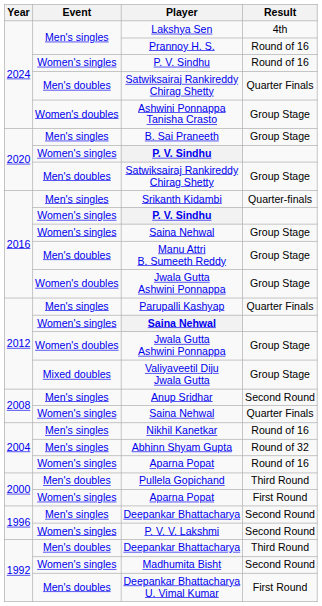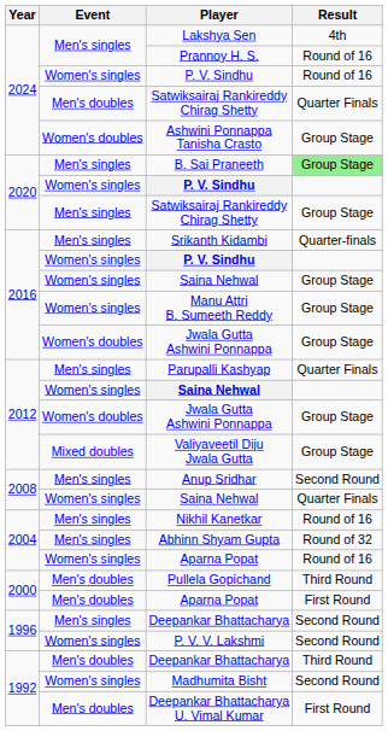B. Sai Praneeth | Result: no background -> lightgreen background
2020 / Satwiksairaj Rankireddy Chirag Shetty | Event: Men's doubles -> Men's singles
Manu Attri B. Sumeeth Reddy | Event: Men's doubles -> Women's singles
2000 / Aparna Popat | Event: Women's singles -> Men's doubles
